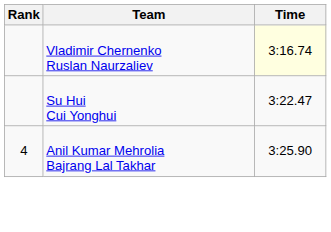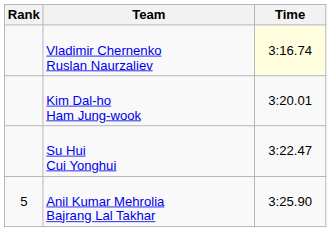+ row: Kim Dal-ho Ham Jung-wook | 3:20.01
Anil Kumar Mehrolia Bajrang Lal Takhar | Rank: 4 -> 5
